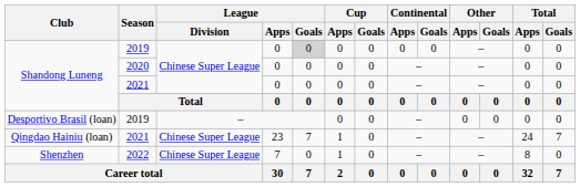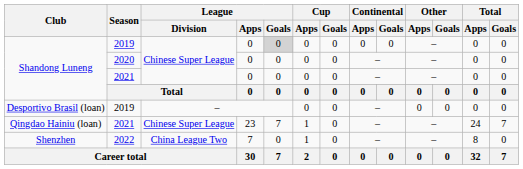Shenzhen | League / Division: Chinese Super League -> China League Two
